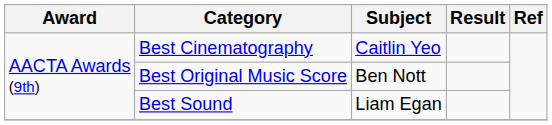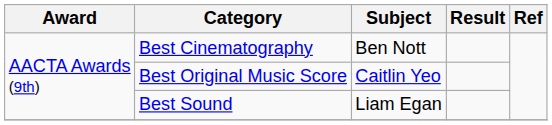Best Cinematography | Subject: Caitlin Yeo -> Ben Nott
Best Original Music Score | Subject: Ben Nott -> Caitlin Yeo
